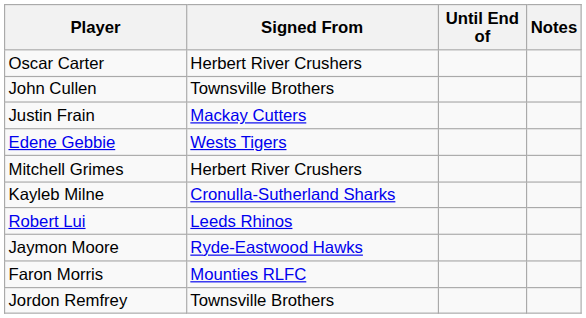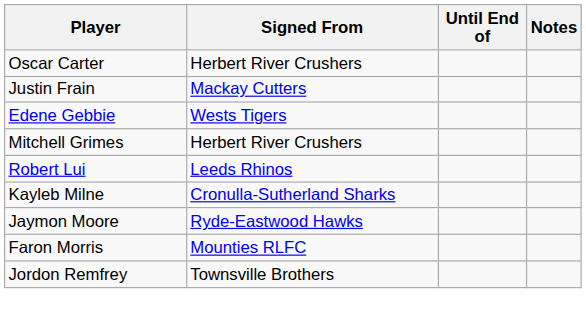- row: John Cullen | Townsville Brothers
rows swapped: Robert Lui <-> Kayleb Milne
